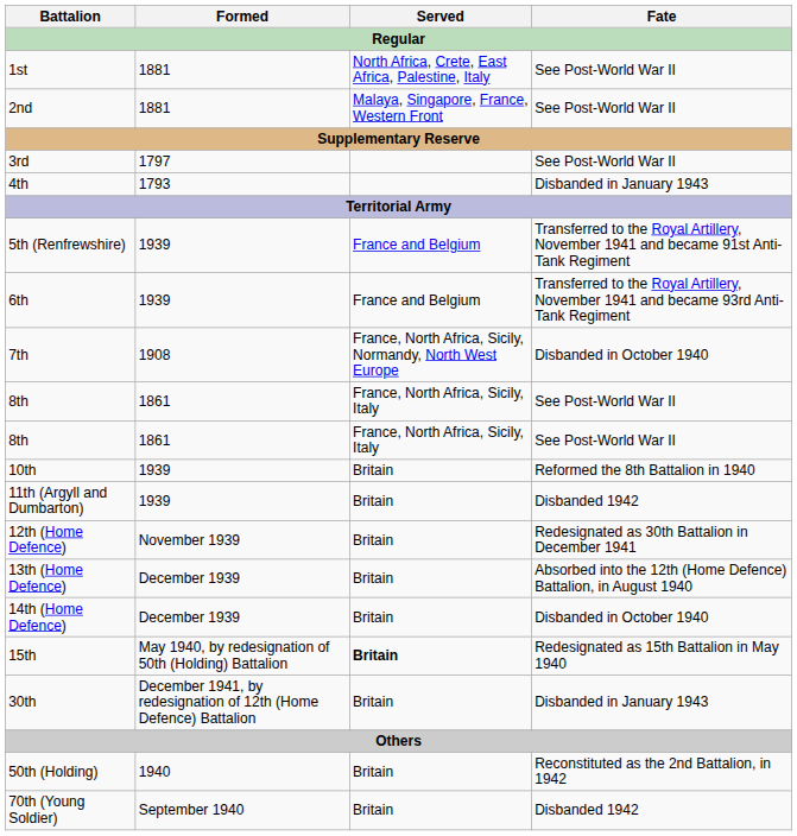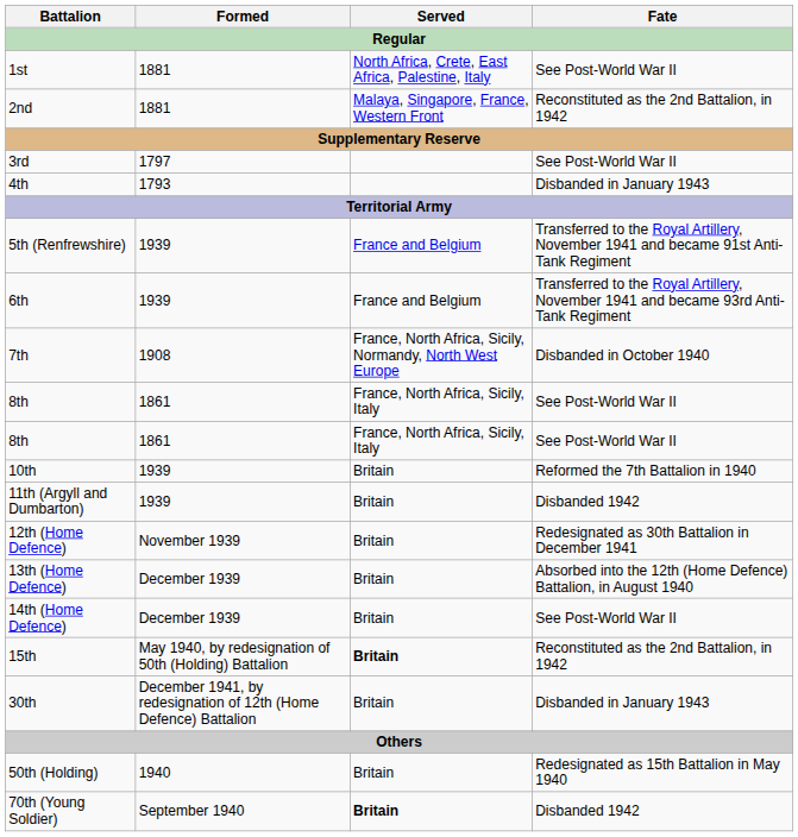2nd | Fate: See Post-World War II -> Reconstituted as the 2nd Battalion, in 1942
10th | Fate: Reformed the 8th Battalion in 1940 -> Reformed the 7th Battalion in 1940
14th (Home Defence) | Fate: Disbanded in October 1940 -> See Post-World War II
15th | Fate: Redesignated as 15th Battalion in May 1940 -> Reconstituted as the 2nd Battalion, in 1942
50th (Holding) | Fate: Reconstituted as the 2nd Battalion, in 1942 -> Redesignated as 15th Battalion in May 1940
70th (Young Soldier) | Served: normal -> bold
